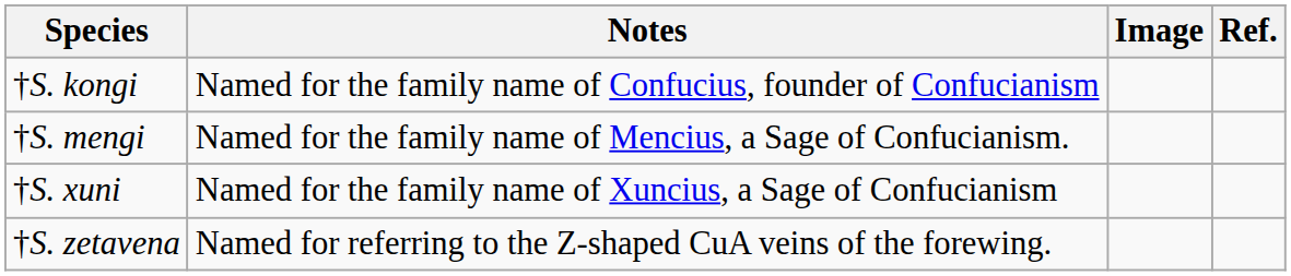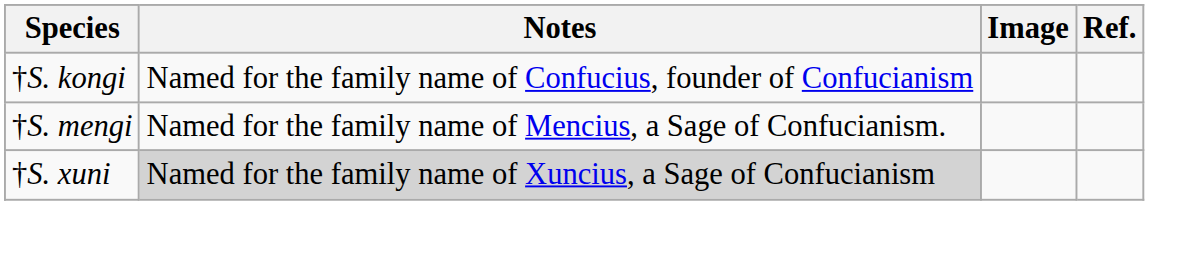†S. xuni | Notes: no background -> lightgrey background
- row: †S. zetavena | Named for referring to the Z-shaped CuA veins of the forewing.
